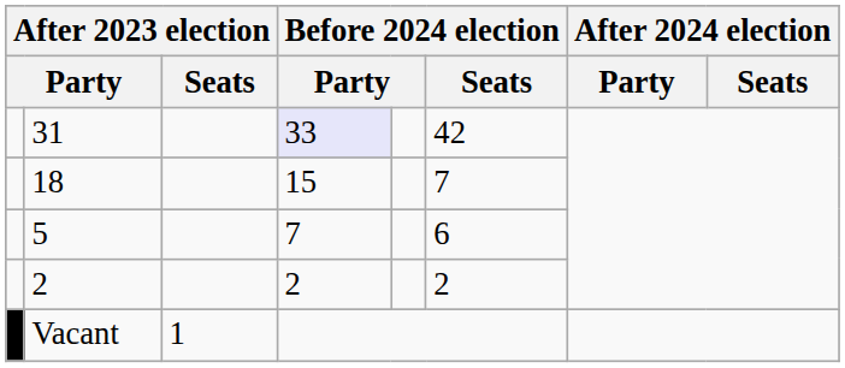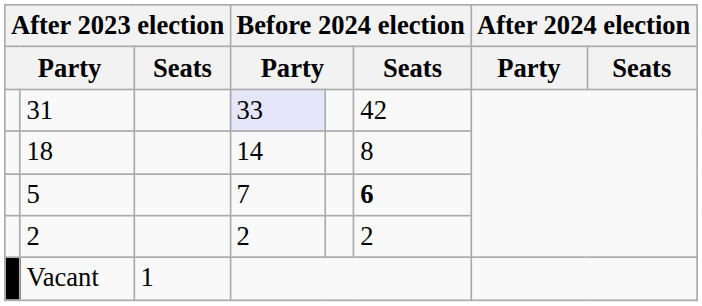18 | column 4: 15 -> 14
18 | Before 2024 election / Seats: 7 -> 8
5 | Before 2024 election / Seats: normal -> bold
